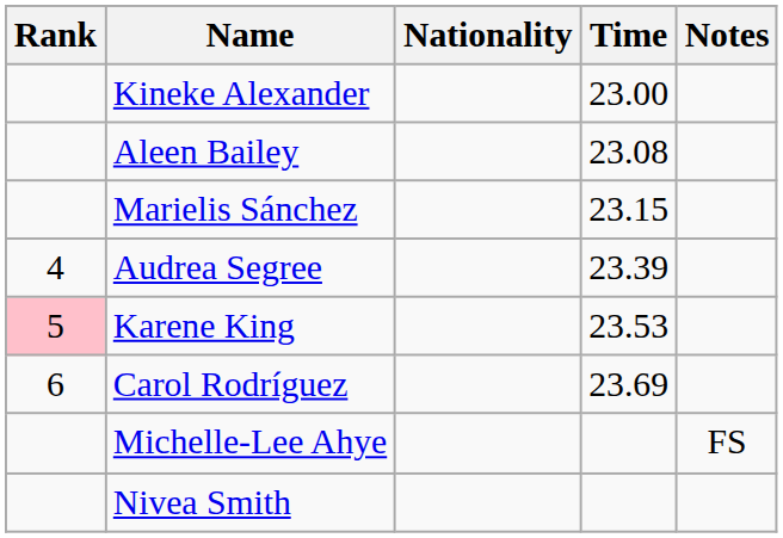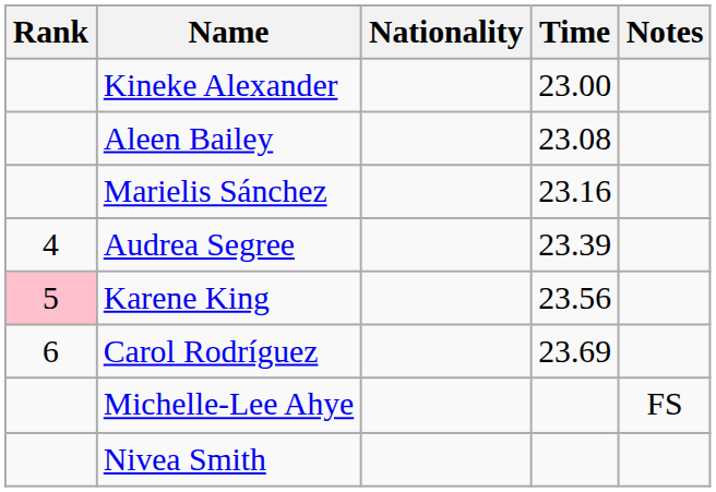Marielis Sánchez | Time: 23.15 -> 23.16
Karene King | Time: 23.53 -> 23.56
